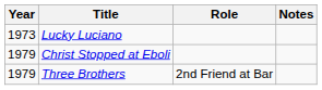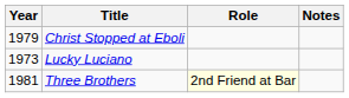rows swapped: Lucky Luciano <-> Christ Stopped at Eboli
Three Brothers | Year: 1979 -> 1981
Three Brothers | Role: no background -> lightyellow background
